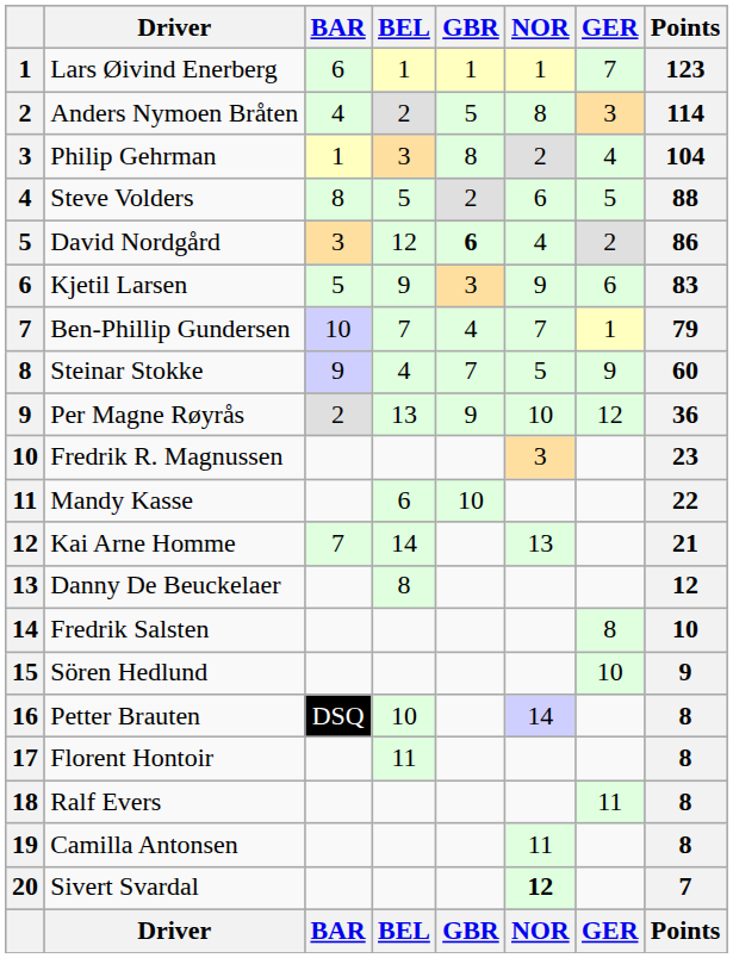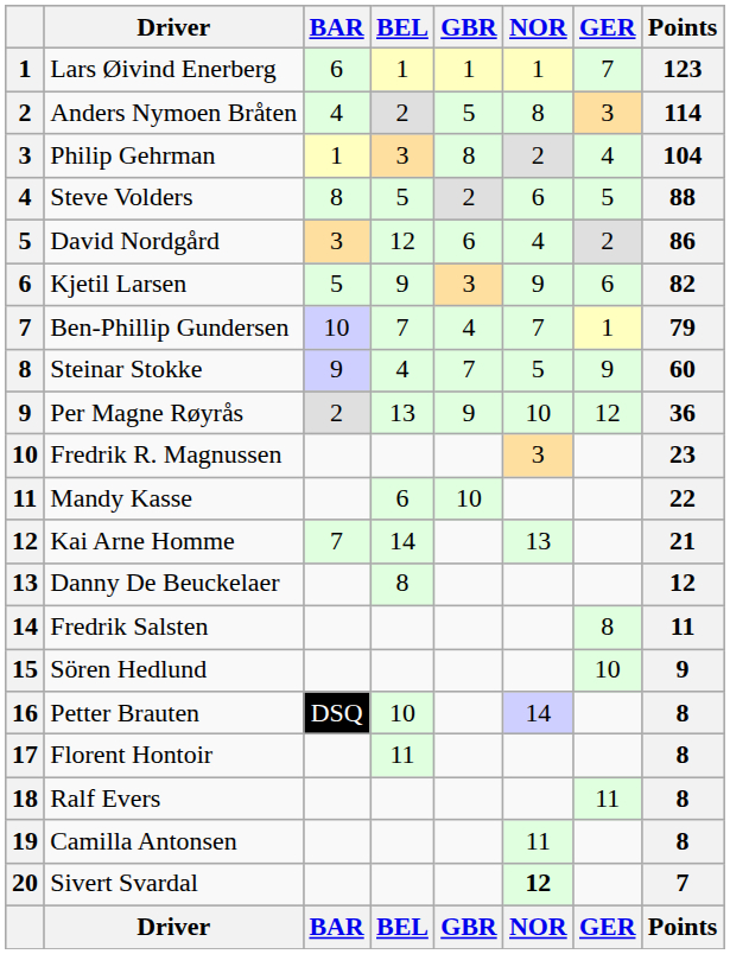David Nordgård | GBR: bold -> normal
Kjetil Larsen | Points: 83 -> 82
Fredrik Salsten | Points: 10 -> 11
